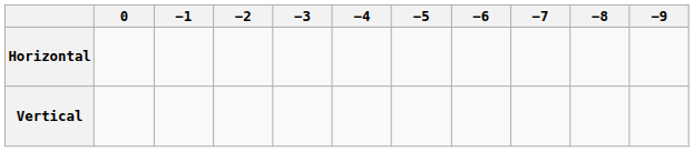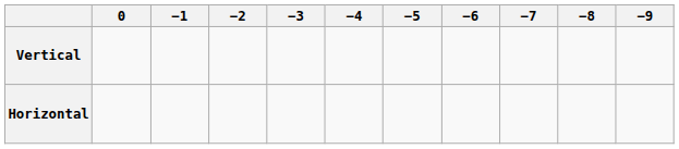rows swapped: Vertical <-> Horizontal
